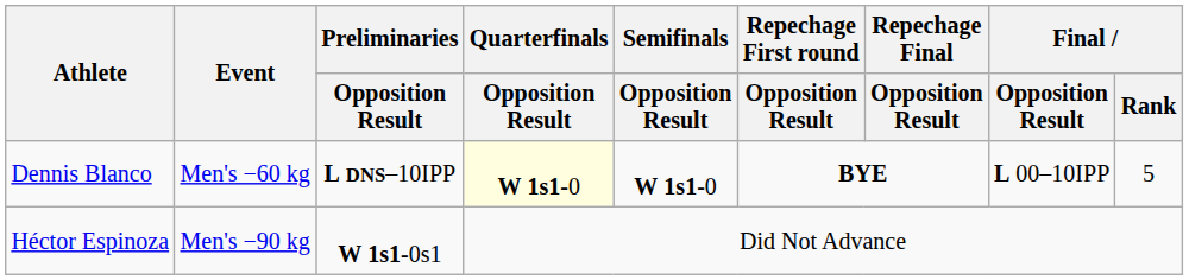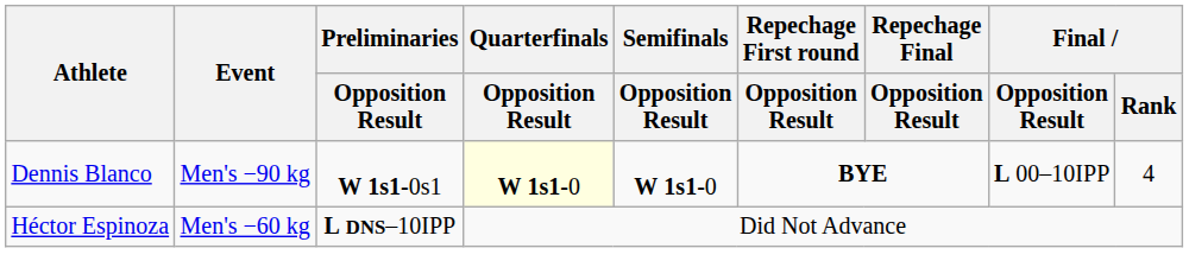Dennis Blanco | Event: Men's −60 kg -> Men's −90 kg
Dennis Blanco | Preliminaries / Opposition Result: L DNS–10IPP -> W 1s1-0s1
Dennis Blanco | Final / Rank: 5 -> 4
Héctor Espinoza | Event: Men's −90 kg -> Men's −60 kg
Héctor Espinoza | Preliminaries / Opposition Result: W 1s1-0s1 -> L DNS–10IPP
